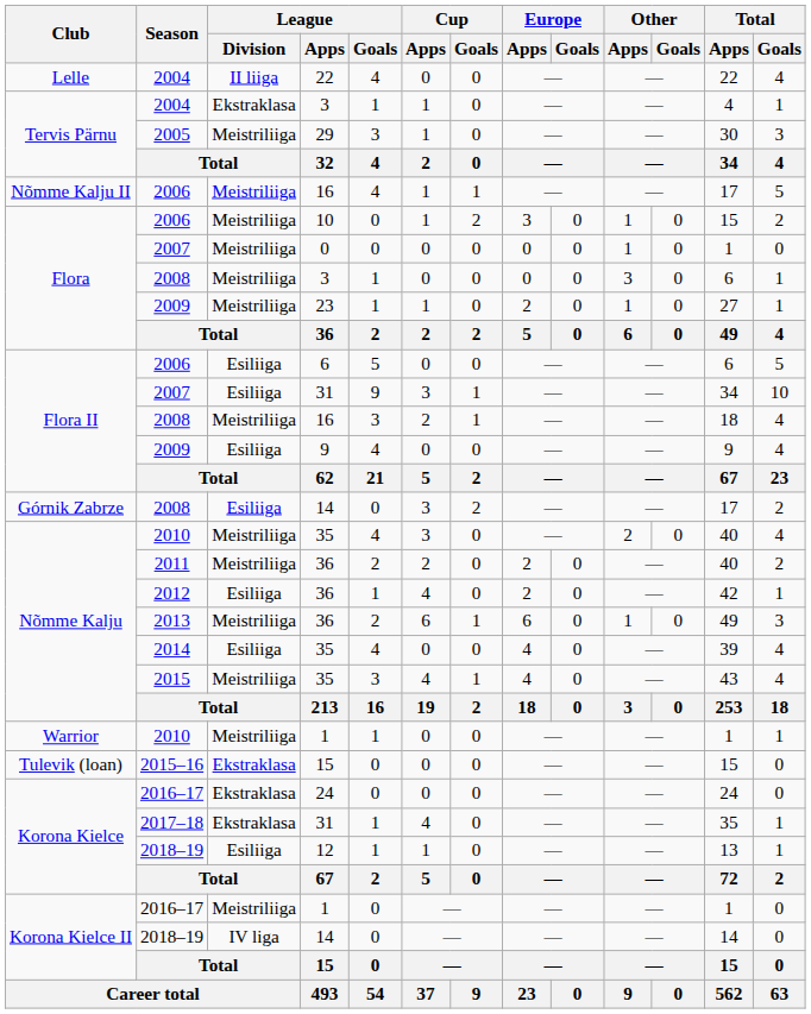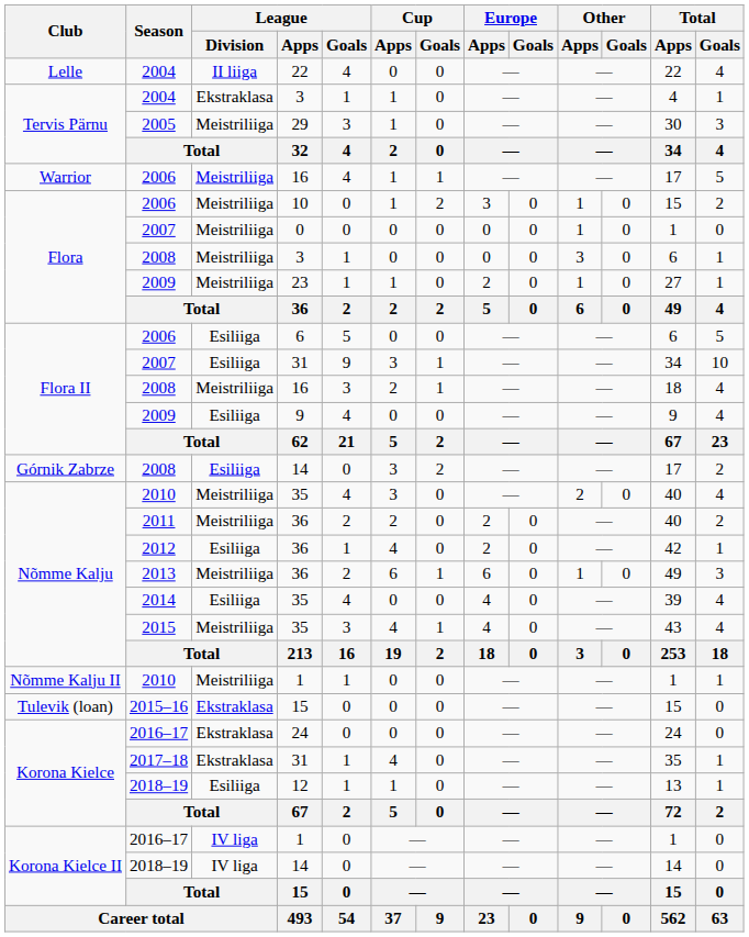2006 / 16 | Club: Nõmme Kalju II -> Warrior
2010 / 1 | Club: Warrior -> Nõmme Kalju II
2016–17 / 1 | League / Division: Meistriliiga -> IV liga
